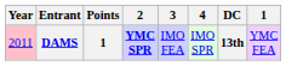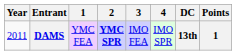columns swapped: 1 <-> Points
DAMS | Year: pink background -> no background
